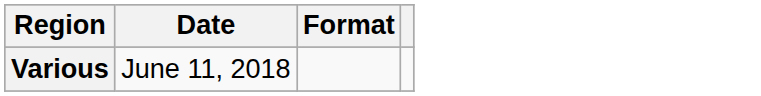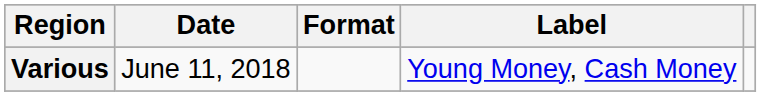+ column: Label | Young Money, Cash Money
